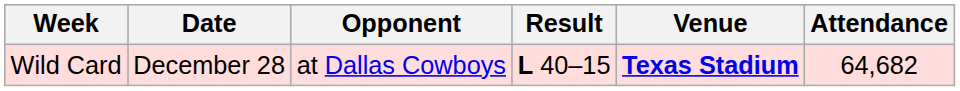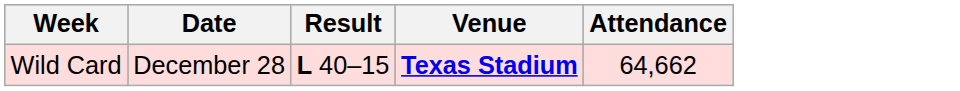- column: Opponent | at Dallas Cowboys
Wild Card | Attendance: 64,682 -> 64,662
